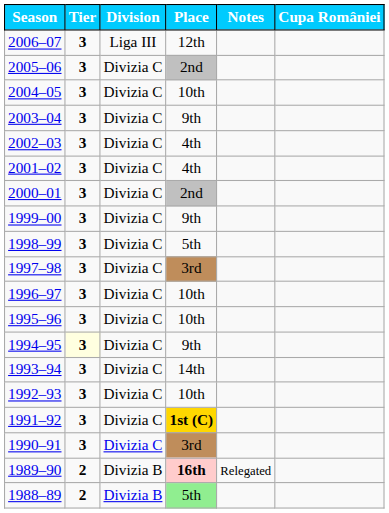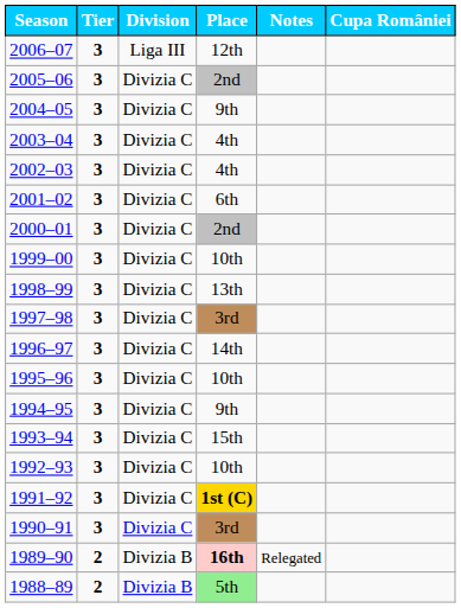2004–05 | Place: 10th -> 9th
2003–04 | Place: 9th -> 4th
2001–02 | Place: 4th -> 6th
1999–00 | Place: 9th -> 10th
1998–99 | Place: 5th -> 13th
1996–97 | Place: 10th -> 14th
1994–95 | Tier: lightyellow background -> no background
1993–94 | Place: 14th -> 15th
